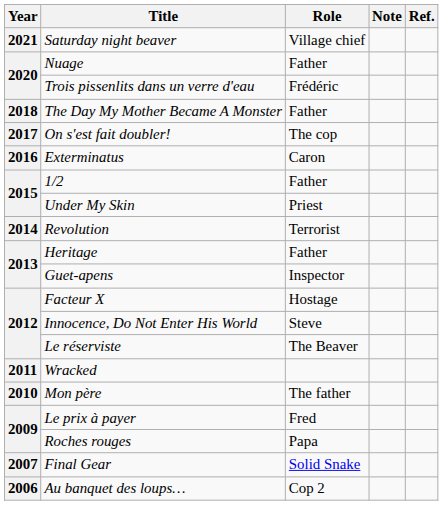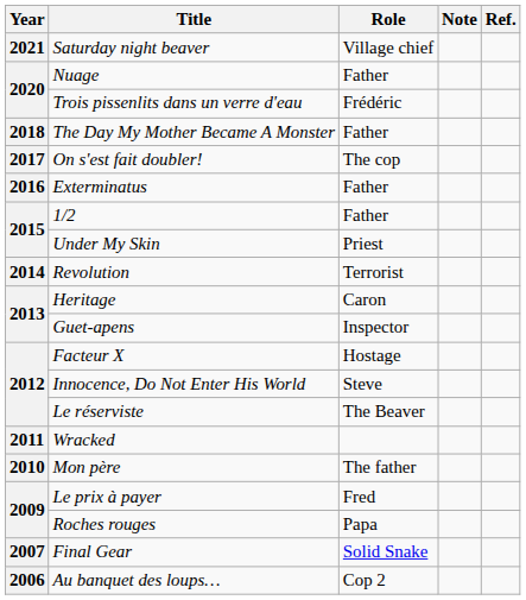Exterminatus | Role: Caron -> Father
Heritage | Role: Father -> Caron
